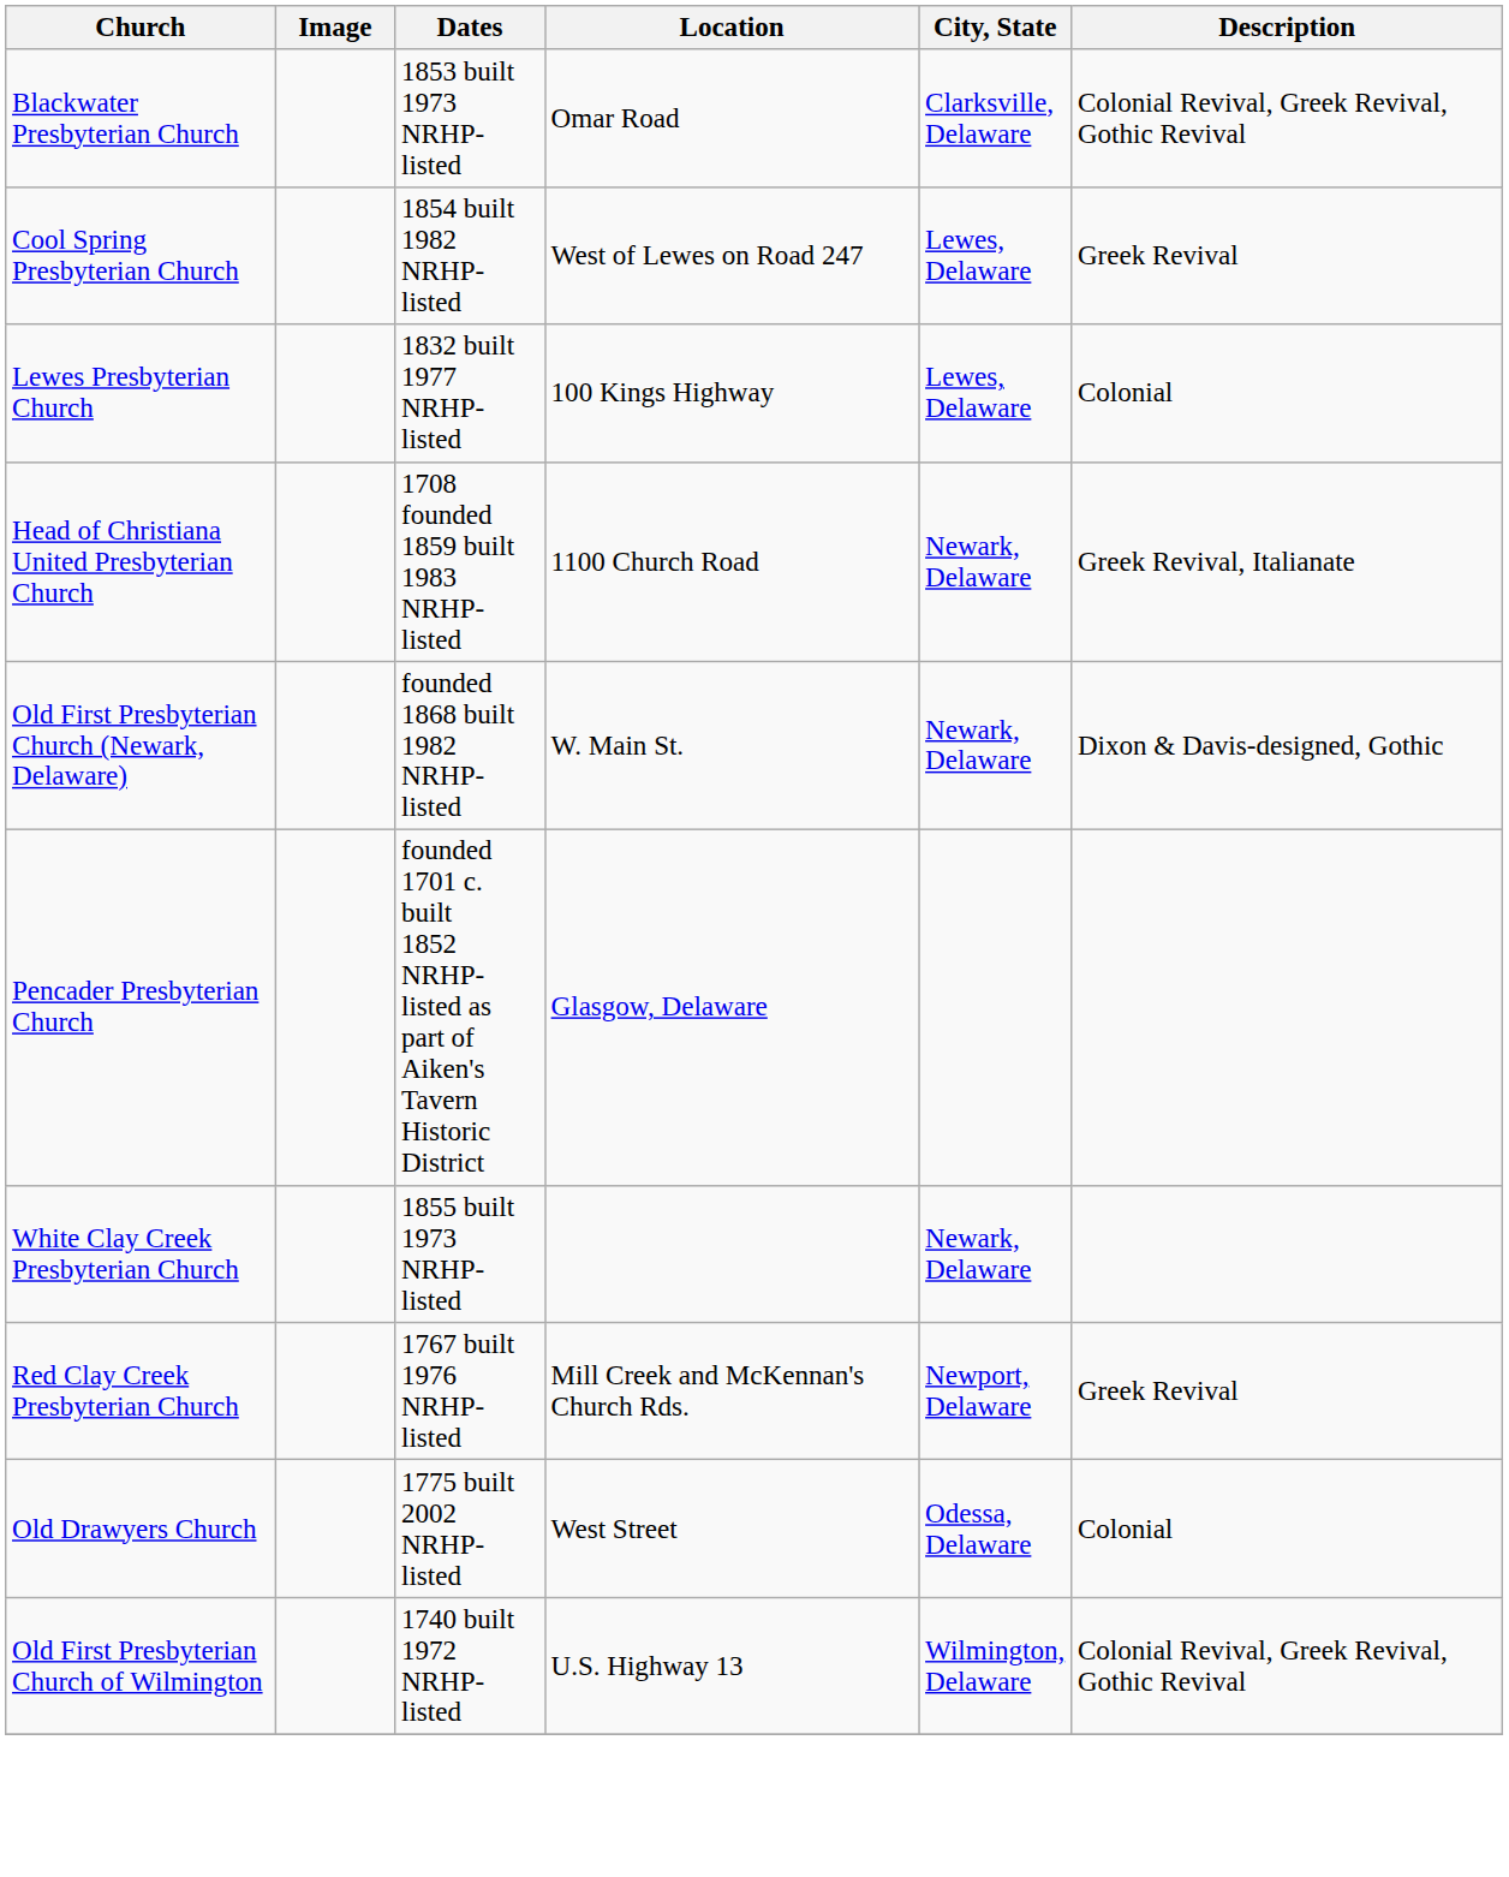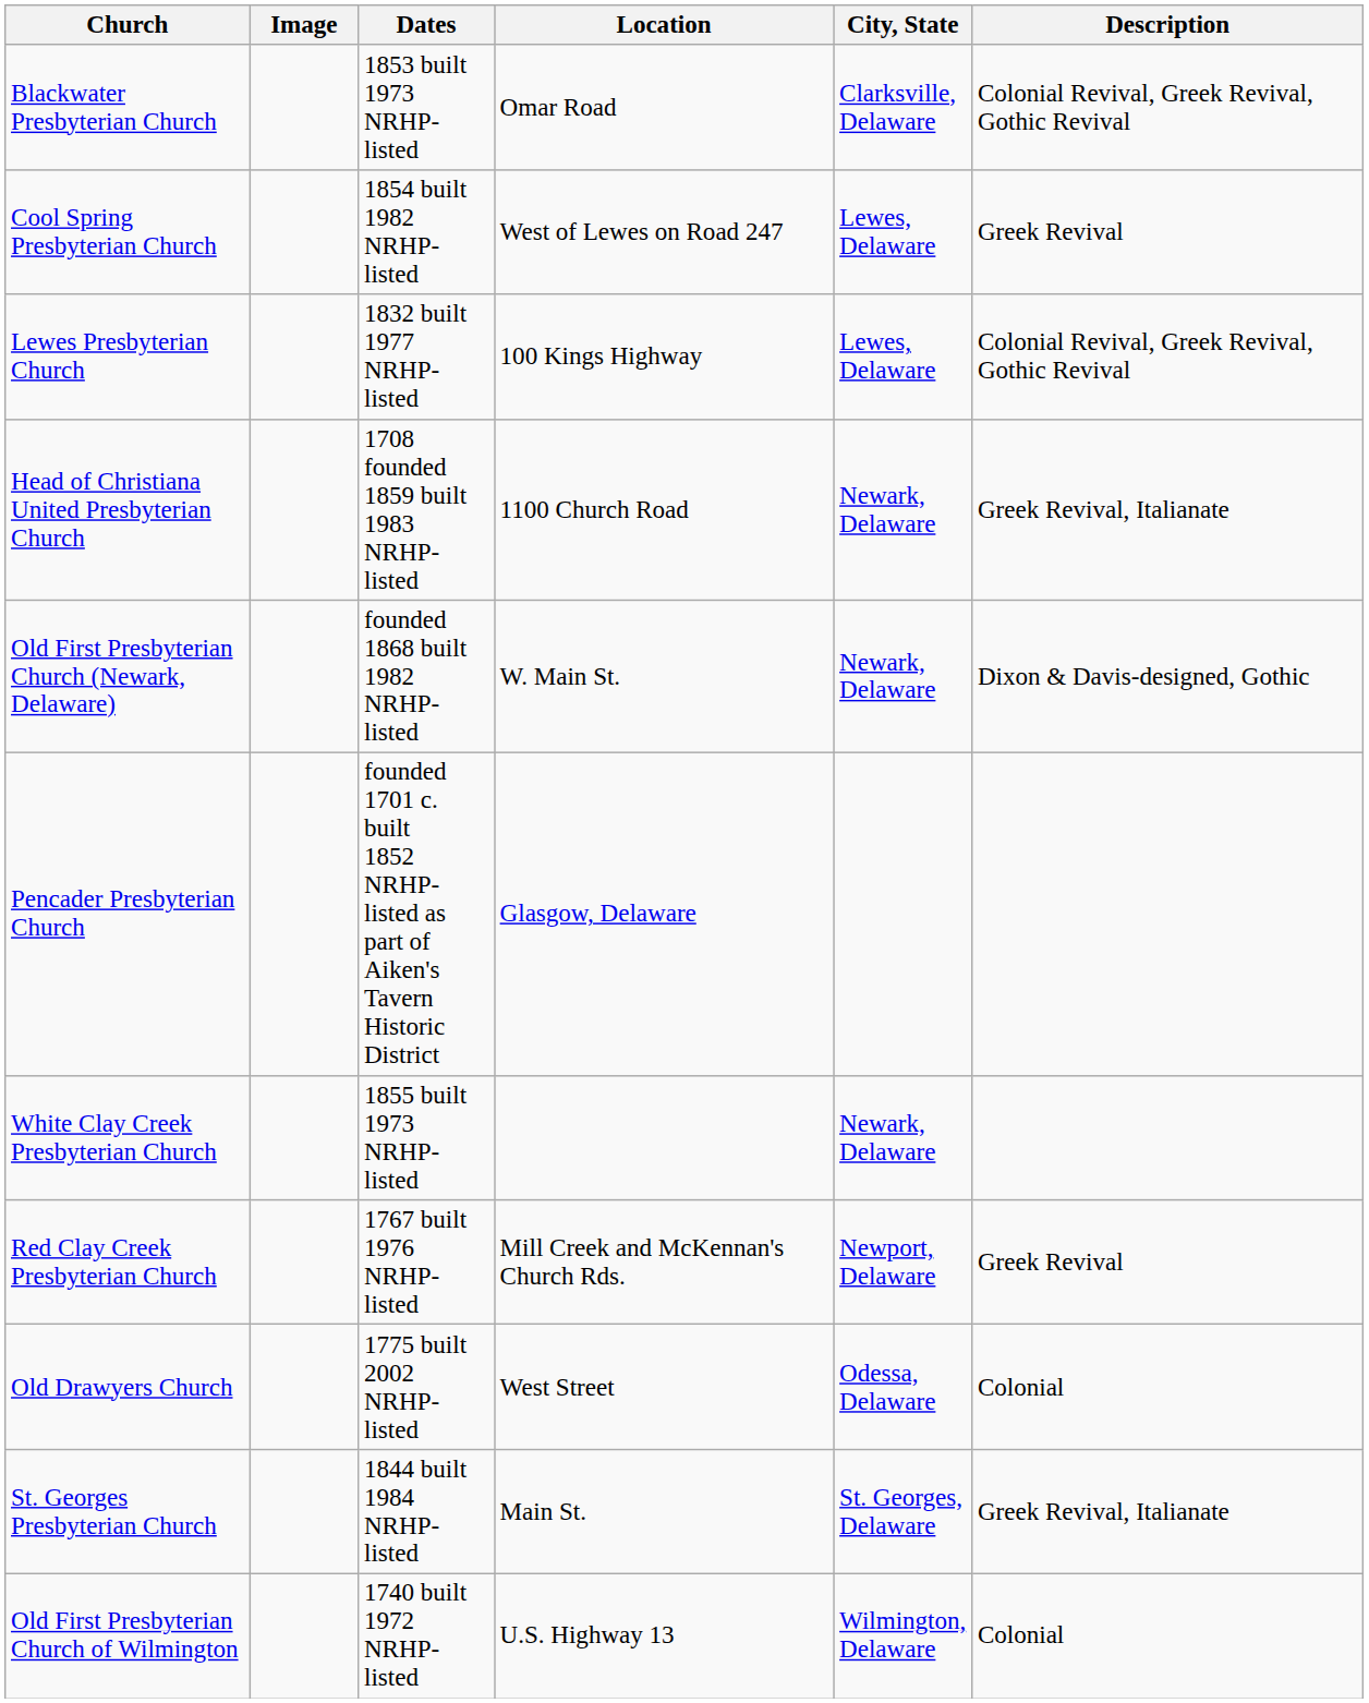Lewes Presbyterian Church | Description: Colonial -> Colonial Revival, Greek Revival, Gothic Revival
+ row: St. Georges Presbyterian Church | 1844 built 1984 NRHP-listed | Main St. | St. Georges, Delaware | Greek Revival, Italianate
Old First Presbyterian Church of Wilmington | Description: Colonial Revival, Greek Revival, Gothic Revival -> Colonial
